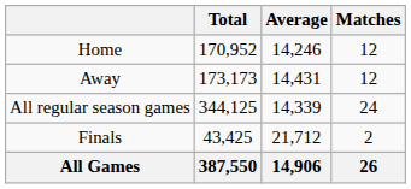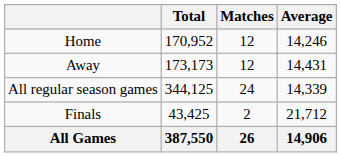columns swapped: Matches <-> Average
